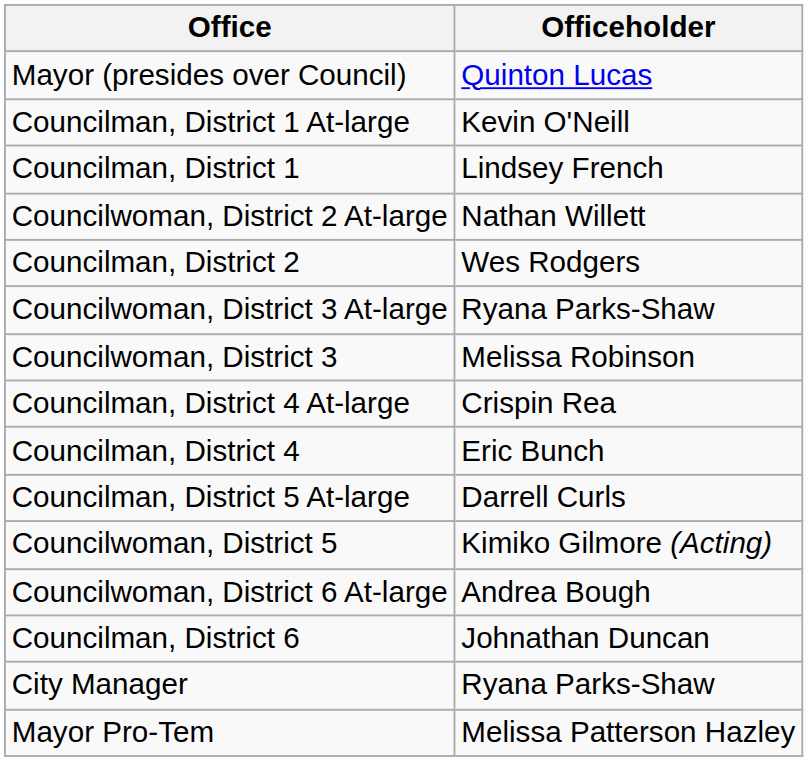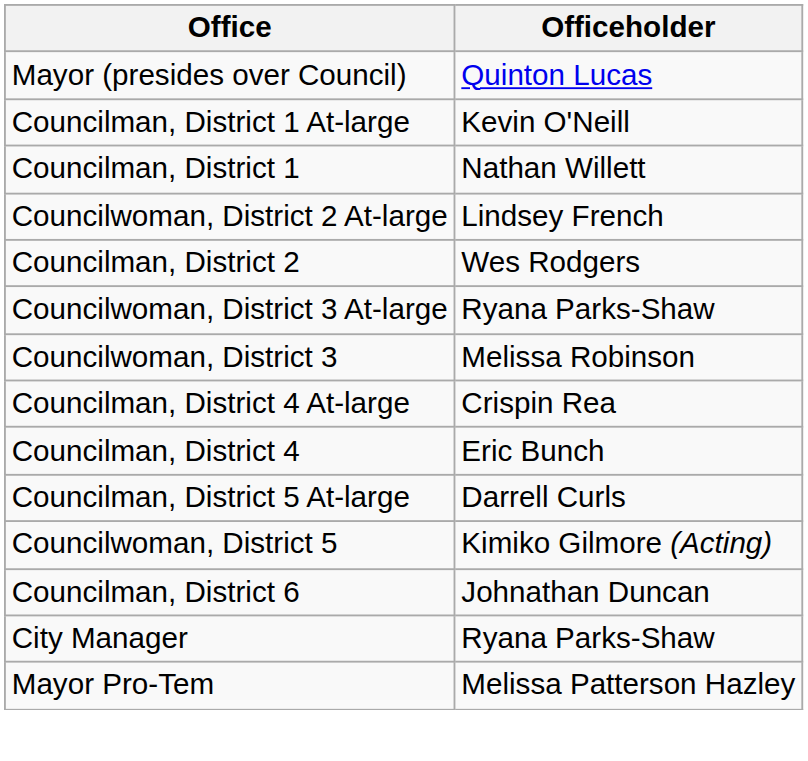Councilman, District 1 | Officeholder: Lindsey French -> Nathan Willett
Councilwoman, District 2 At-large | Officeholder: Nathan Willett -> Lindsey French
- row: Councilwoman, District 6 At-large | Andrea Bough
